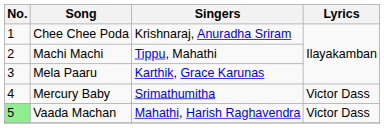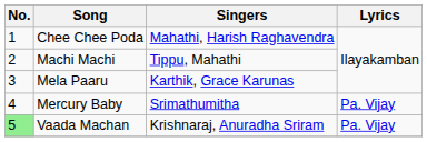Chee Chee Poda | Singers: Krishnaraj, Anuradha Sriram -> Mahathi, Harish Raghavendra
Mercury Baby | Lyrics: Victor Dass -> Pa. Vijay
Vaada Machan | Singers: Mahathi, Harish Raghavendra -> Krishnaraj, Anuradha Sriram
Vaada Machan | Lyrics: Victor Dass -> Pa. Vijay
